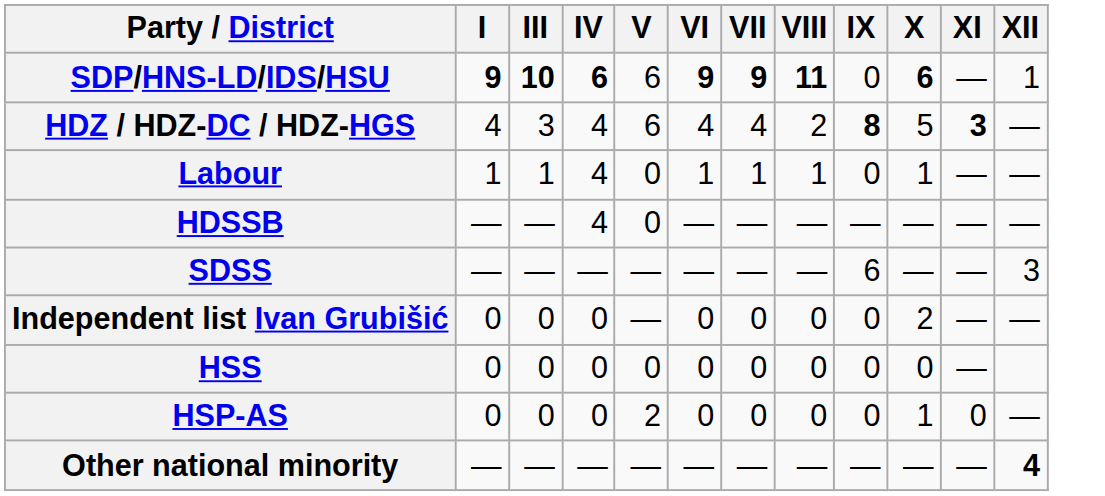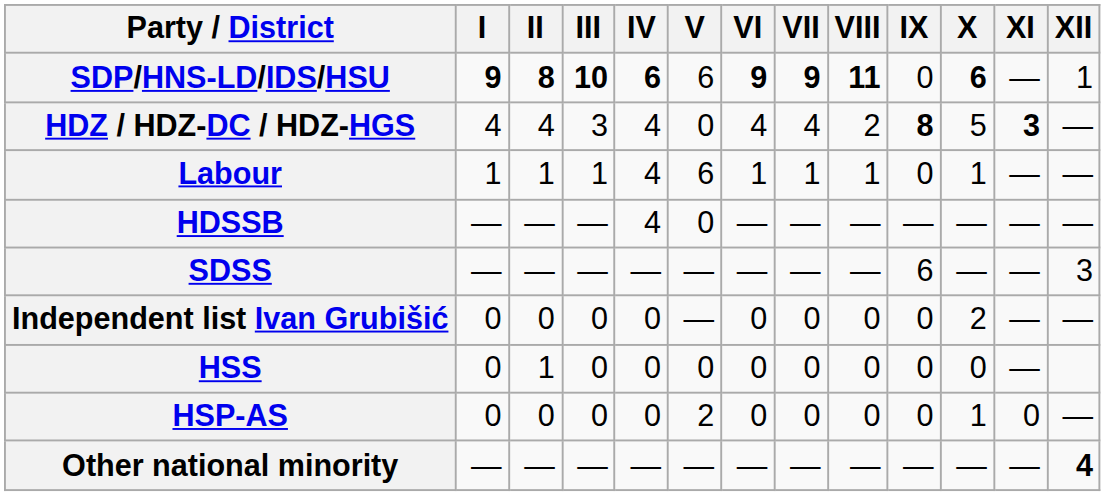+ column: II | 8 | 4 | 1 | — | — | 0 | 1 | 0 | —
HDZ / HDZ-DC / HDZ-HGS | V: 6 -> 0
Labour | V: 0 -> 6
